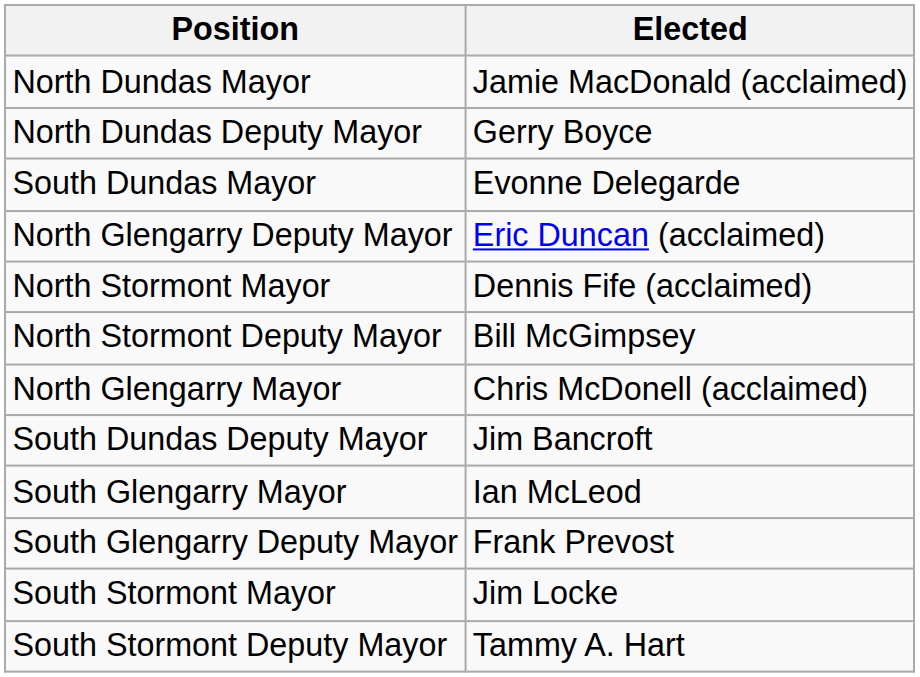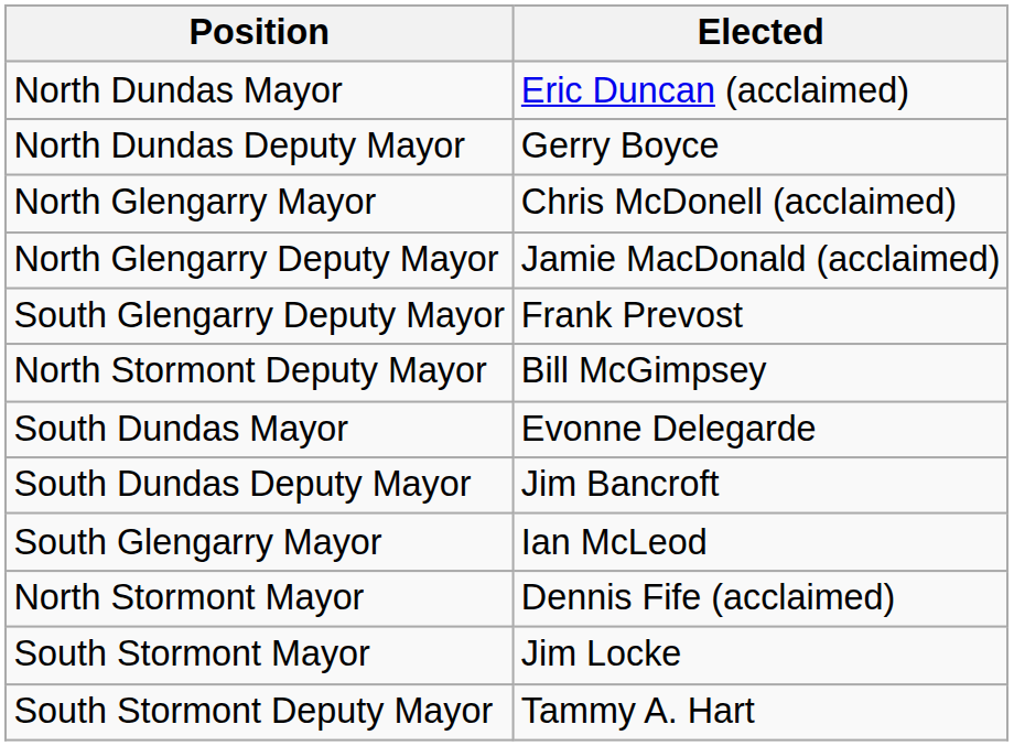North Dundas Mayor | Elected: Jamie MacDonald (acclaimed) -> Eric Duncan (acclaimed)
rows swapped: North Glengarry Mayor <-> South Dundas Mayor
North Glengarry Deputy Mayor | Elected: Eric Duncan (acclaimed) -> Jamie MacDonald (acclaimed)
rows swapped: North Stormont Mayor <-> South Glengarry Deputy Mayor
